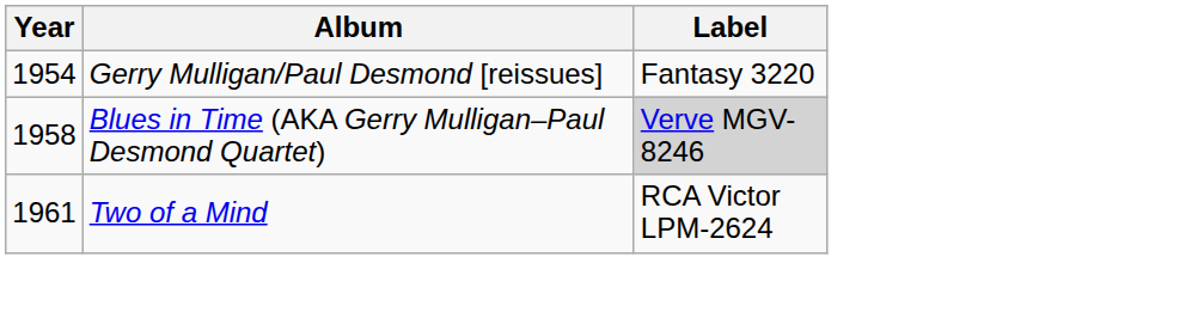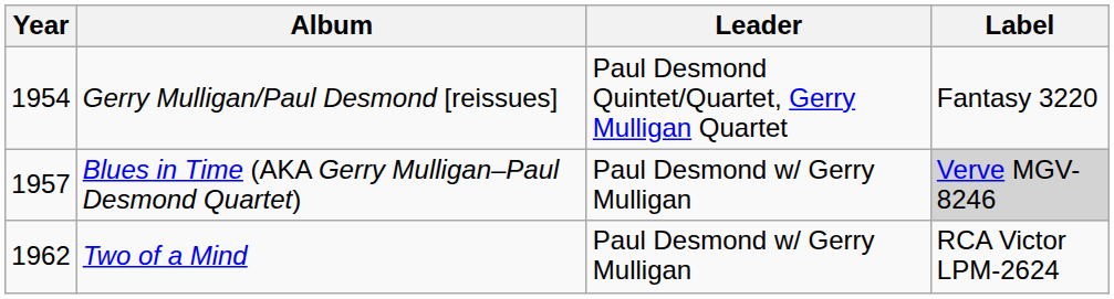+ column: Leader | Paul Desmond Quintet/Quartet, Gerry Mulligan Quartet | Paul Desmond w/ Gerry Mulligan | Paul Desmond w/ Gerry Mulligan
Blues in Time (AKA Gerry Mulligan–Paul Desmond Quartet) | Year: 1958 -> 1957
Two of a Mind | Year: 1961 -> 1962
